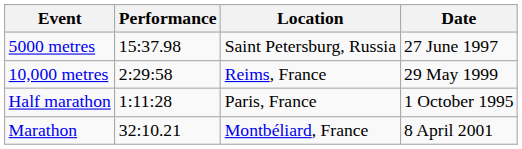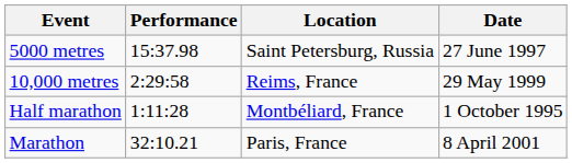Half marathon | Location: Paris, France -> Montbéliard, France
Marathon | Location: Montbéliard, France -> Paris, France
